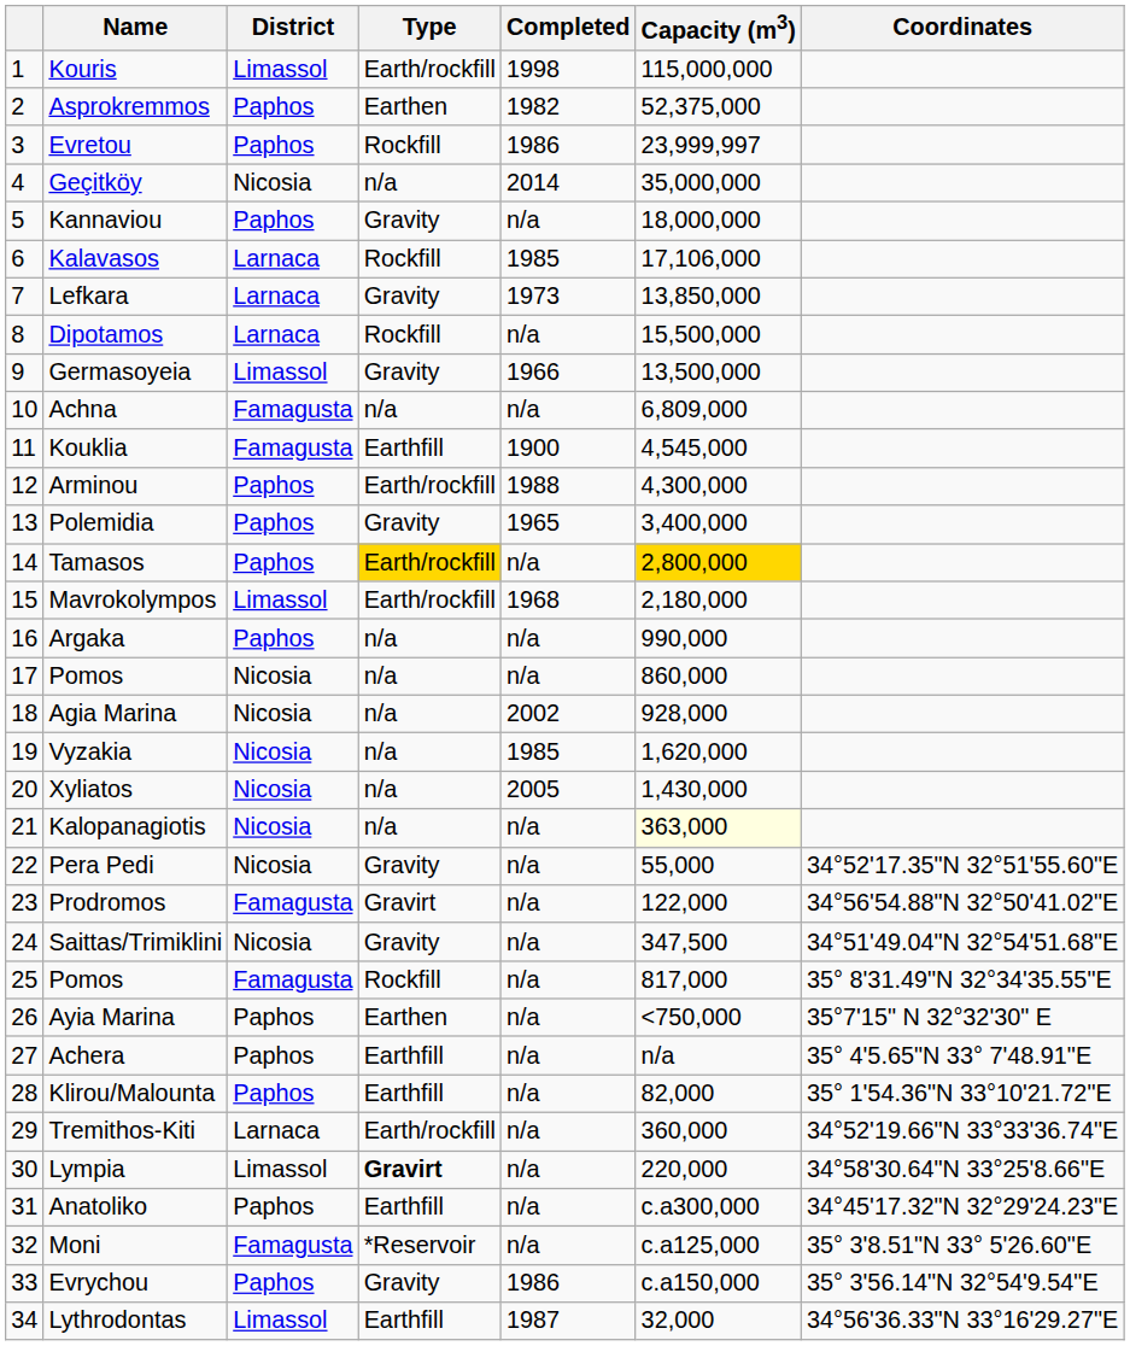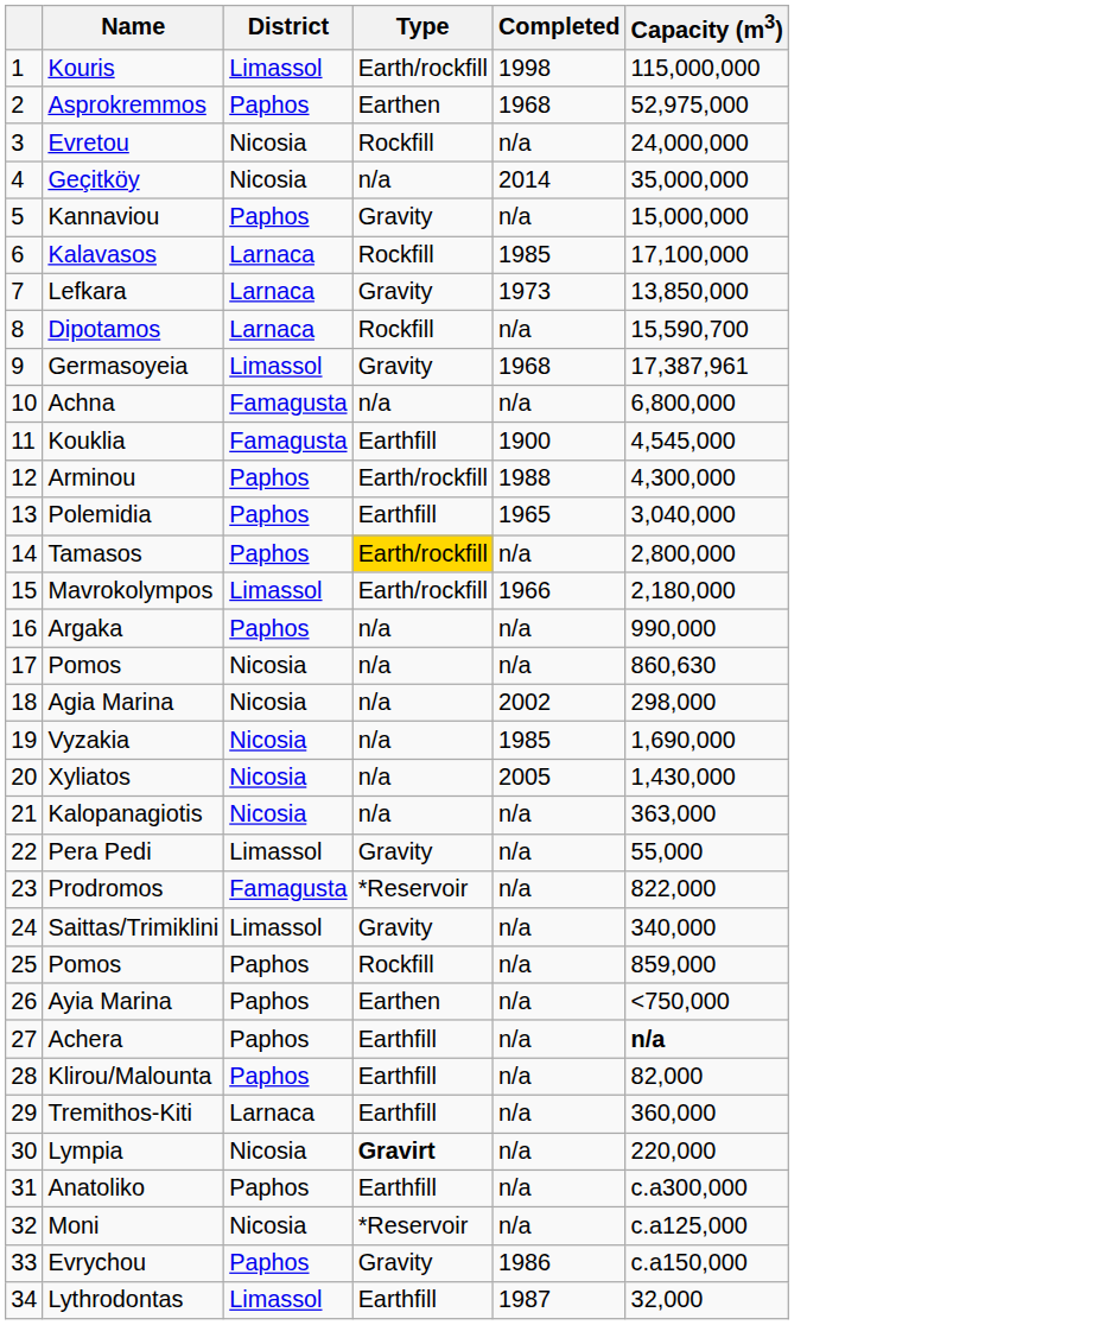- column: Coordinates | 34°52'17.35"N 32°51'55.60"E | 34°56'54.88"N 32°50'41.02"E | 34°51'49.04"N 32°54'51.68"E | 35° 8'31.49"N 32°34'35.55"E | 35°7'15" N 32°32'30" E | 35° 4'5.65"N 33° 7'48.91"E | 35° 1'54.36"N 33°10'21.72"E | 34°52'19.66"N 33°33'36.74"E | 34°58'30.64"N 33°25'8.66"E | 34°45'17.32"N 32°29'24.23"E | 35° 3'8.51"N 33° 5'26.60"E | 35° 3'56.14"N 32°54'9.54"E | 34°56'36.33"N 33°16'29.27"E
Asprokremmos | Completed: 1982 -> 1968
Asprokremmos | Capacity (m3): 52,375,000 -> 52,975,000
Evretou | District: Paphos -> Nicosia
Evretou | Completed: 1986 -> n/a
Evretou | Capacity (m3): 23,999,997 -> 24,000,000
Kannaviou | Capacity (m3): 18,000,000 -> 15,000,000
Kalavasos | Capacity (m3): 17,106,000 -> 17,100,000
Dipotamos | Capacity (m3): 15,500,000 -> 15,590,700
Germasoyeia | Completed: 1966 -> 1968
Germasoyeia | Capacity (m3): 13,500,000 -> 17,387,961
Achna | Capacity (m3): 6,809,000 -> 6,800,000
Polemidia | Type: Gravity -> Earthfill
Polemidia | Capacity (m3): 3,400,000 -> 3,040,000
Tamasos | Capacity (m3): gold background -> no background
Mavrokolympos | Completed: 1968 -> 1966
17 / Pomos | Capacity (m3): 860,000 -> 860,630
Agia Marina | Capacity (m3): 928,000 -> 298,000
Vyzakia | Capacity (m3): 1,620,000 -> 1,690,000
Kalopanagiotis | Capacity (m3): lightyellow background -> no background
Pera Pedi | District: Nicosia -> Limassol
Prodromos | Type: Gravirt -> *Reservoir
Prodromos | Capacity (m3): 122,000 -> 822,000
Saittas/Trimiklini | District: Nicosia -> Limassol
Saittas/Trimiklini | Capacity (m3): 347,500 -> 340,000
25 / Pomos | District: Famagusta -> Paphos
25 / Pomos | Capacity (m3): 817,000 -> 859,000
Achera | Capacity (m3): normal -> bold
Tremithos-Kiti | Type: Earth/rockfill -> Earthfill
Lympia | District: Limassol -> Nicosia
Moni | District: Famagusta -> Nicosia
